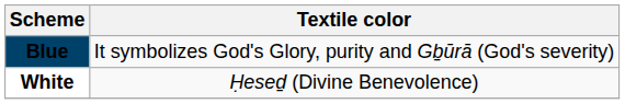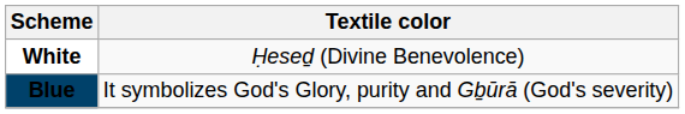rows swapped: White <-> Blue
